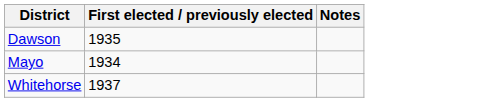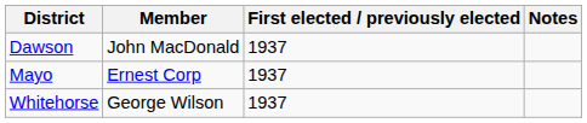+ column: Member | John MacDonald | Ernest Corp | George Wilson
Dawson | First elected / previously elected: 1935 -> 1937
Mayo | First elected / previously elected: 1934 -> 1937
